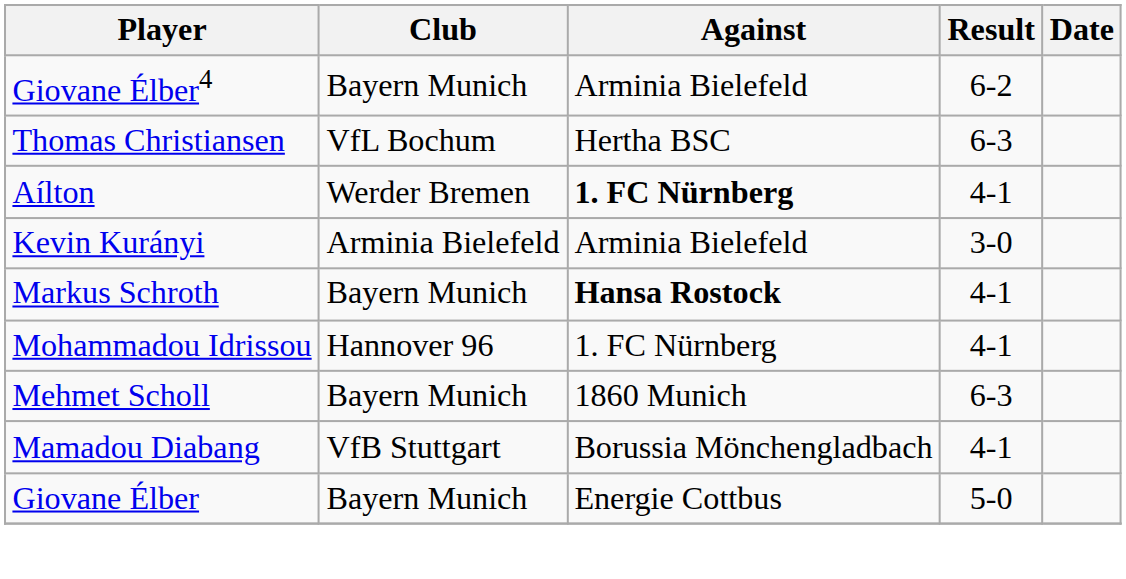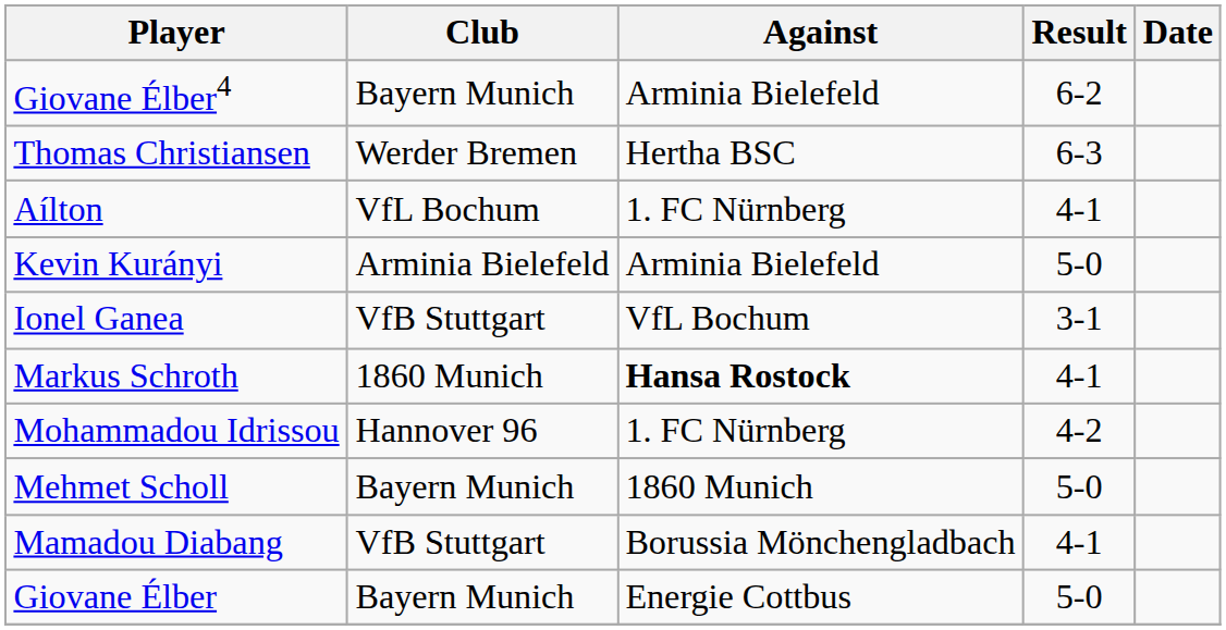Thomas Christiansen | Club: VfL Bochum -> Werder Bremen
Aílton | Club: Werder Bremen -> VfL Bochum
Aílton | Against: bold -> normal
Kevin Kurányi | Result: 3-0 -> 5-0
+ row: Ionel Ganea | VfB Stuttgart | VfL Bochum | 3-1
Markus Schroth | Club: Bayern Munich -> 1860 Munich
Mohammadou Idrissou | Result: 4-1 -> 4-2
Mehmet Scholl | Result: 6-3 -> 5-0
